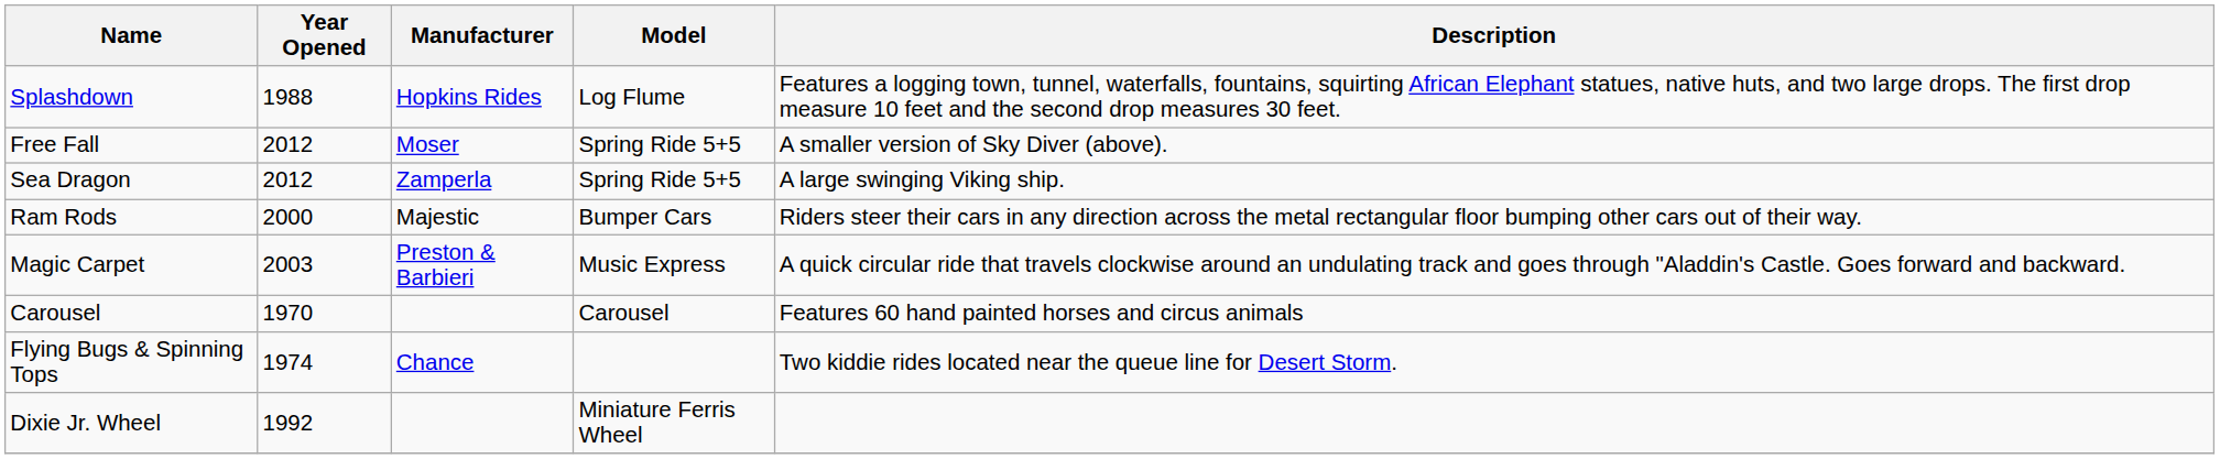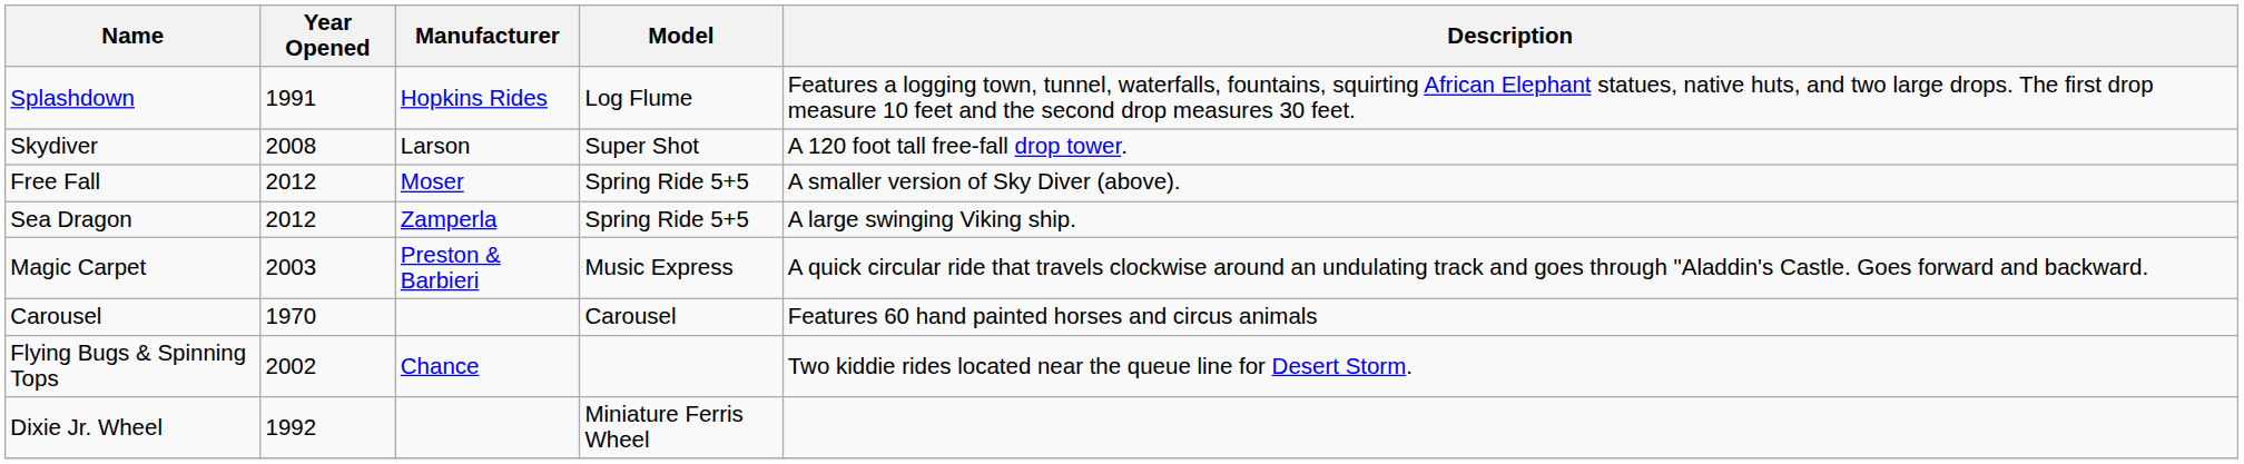Splashdown | Year Opened: 1988 -> 1991
+ row: Skydiver | 2008 | Larson | Super Shot | A 120 foot tall free-fall drop tower.
- row: Ram Rods | 2000 | Majestic | Bumper Cars | Riders steer their cars in any direction across the metal rectangular floor bumping other cars out of their way.
Flying Bugs & Spinning Tops | Year Opened: 1974 -> 2002
